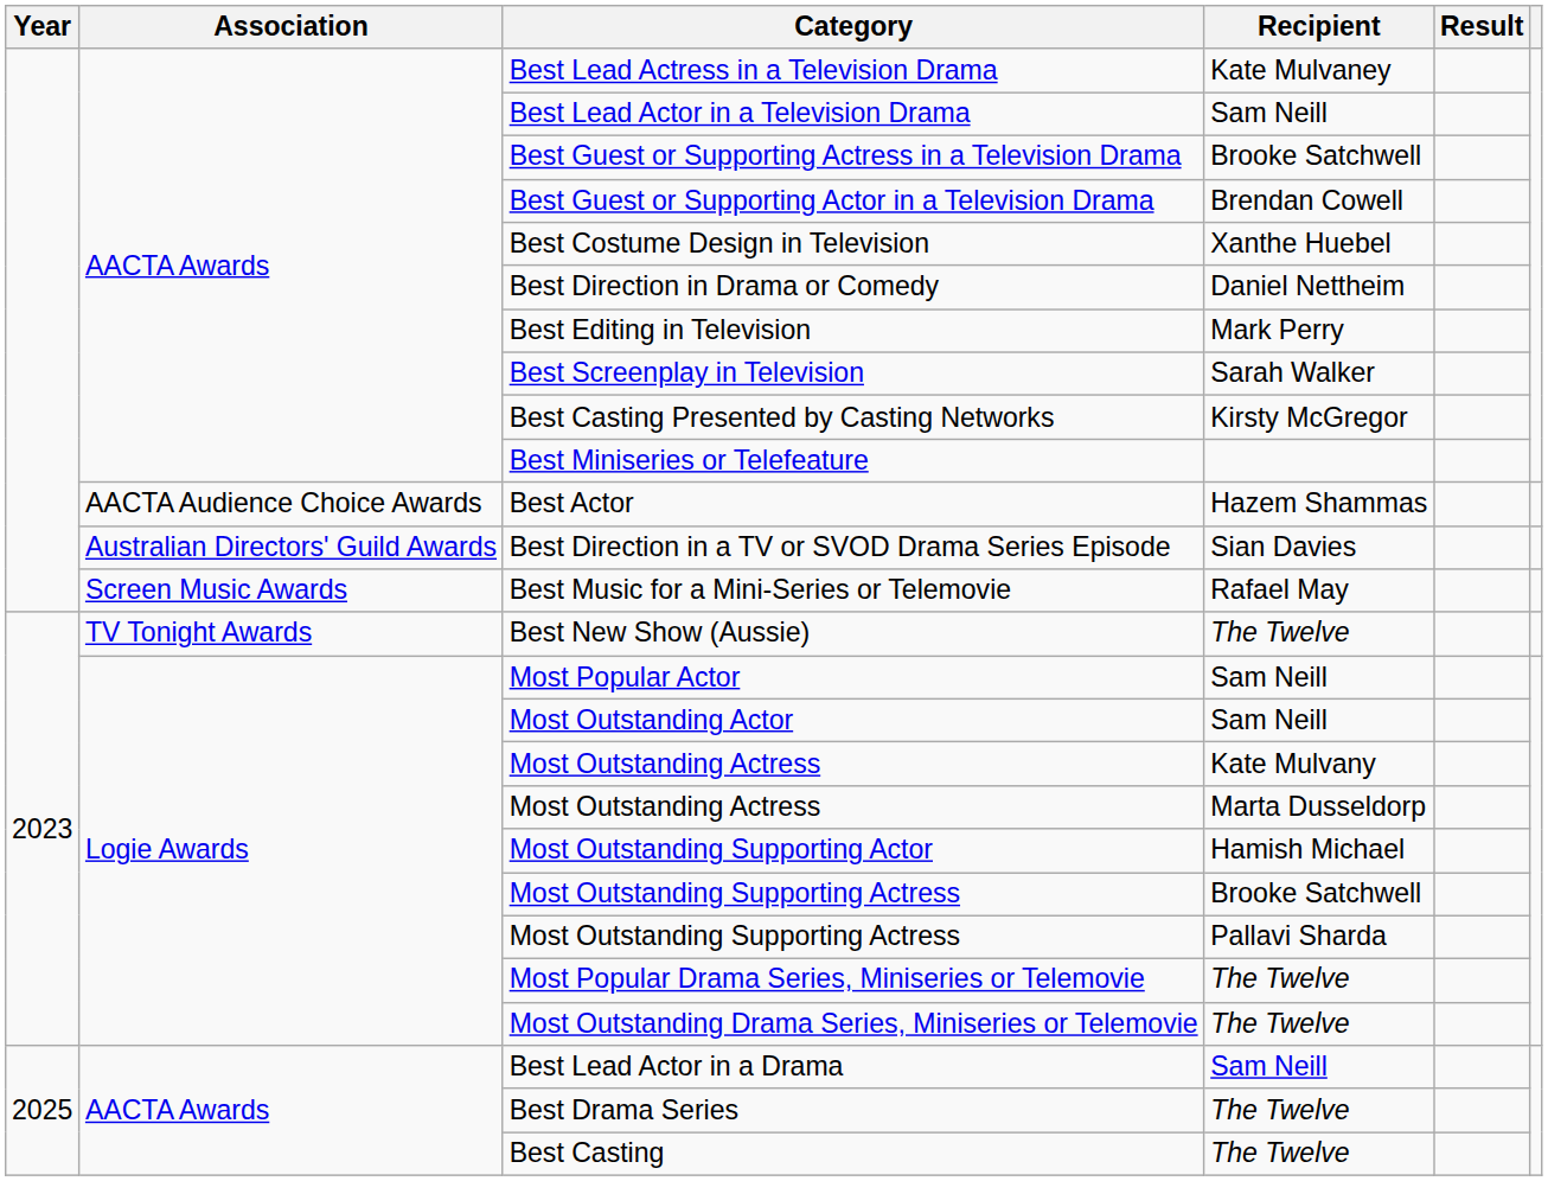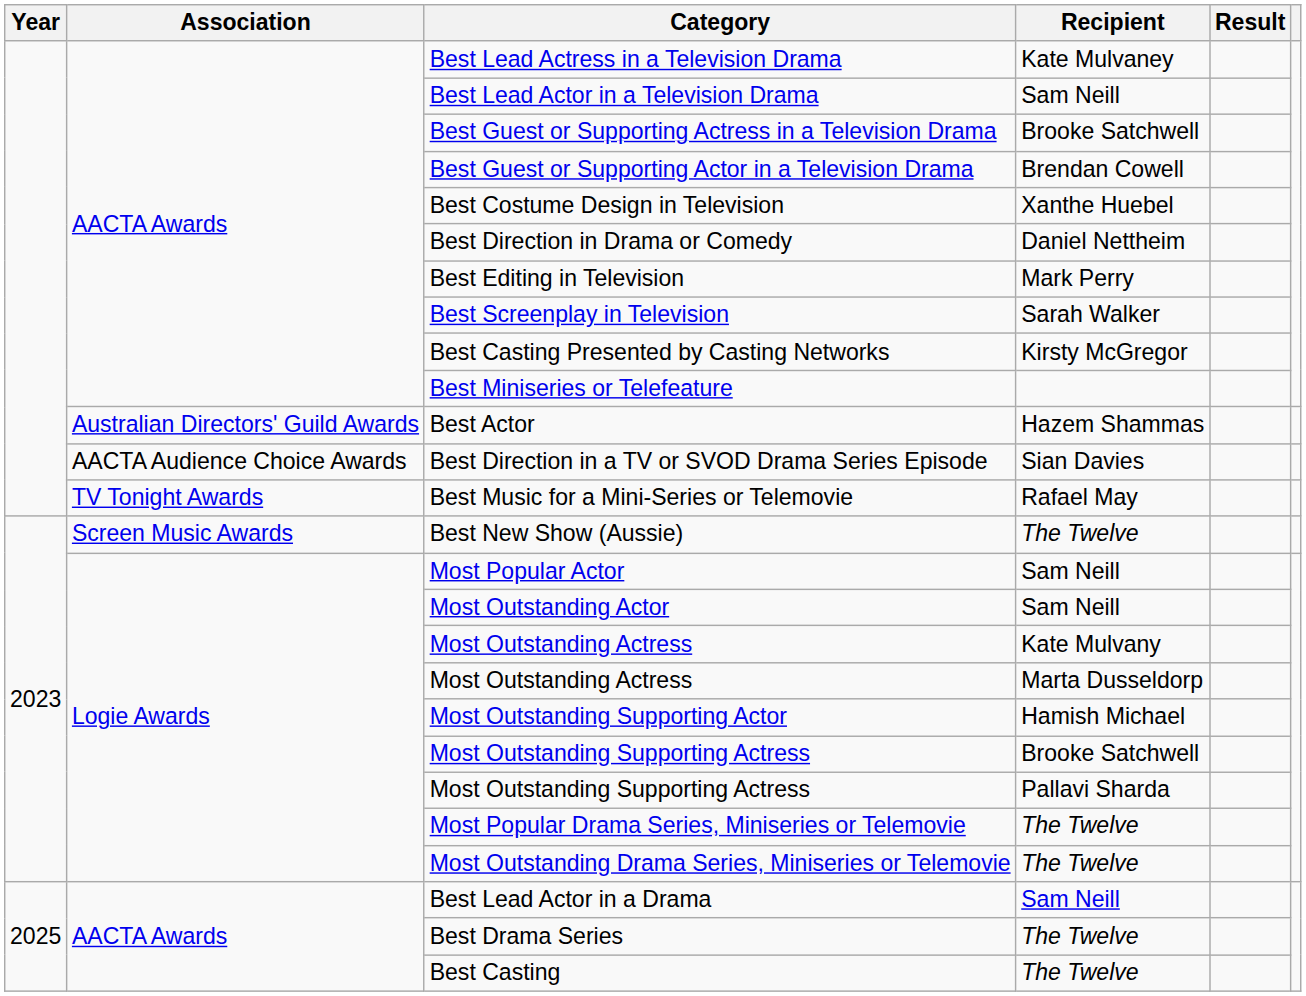Best Actor | Association: AACTA Audience Choice Awards -> Australian Directors' Guild Awards
Best Direction in a TV or SVOD Drama Series Episode | Association: Australian Directors' Guild Awards -> AACTA Audience Choice Awards
Best Music for a Mini-Series or Telemovie | Association: Screen Music Awards -> TV Tonight Awards
Best New Show (Aussie) | Association: TV Tonight Awards -> Screen Music Awards
